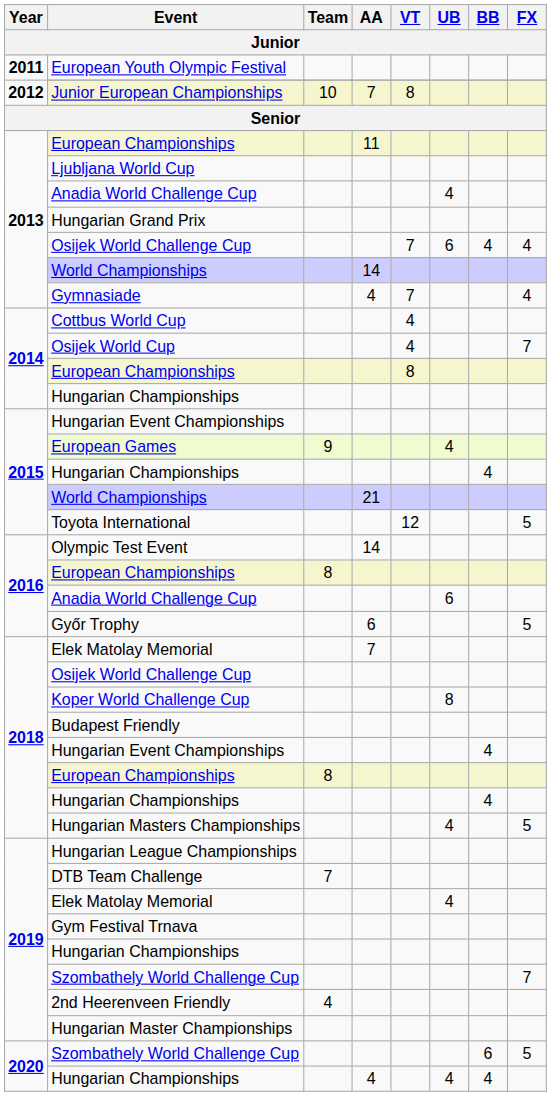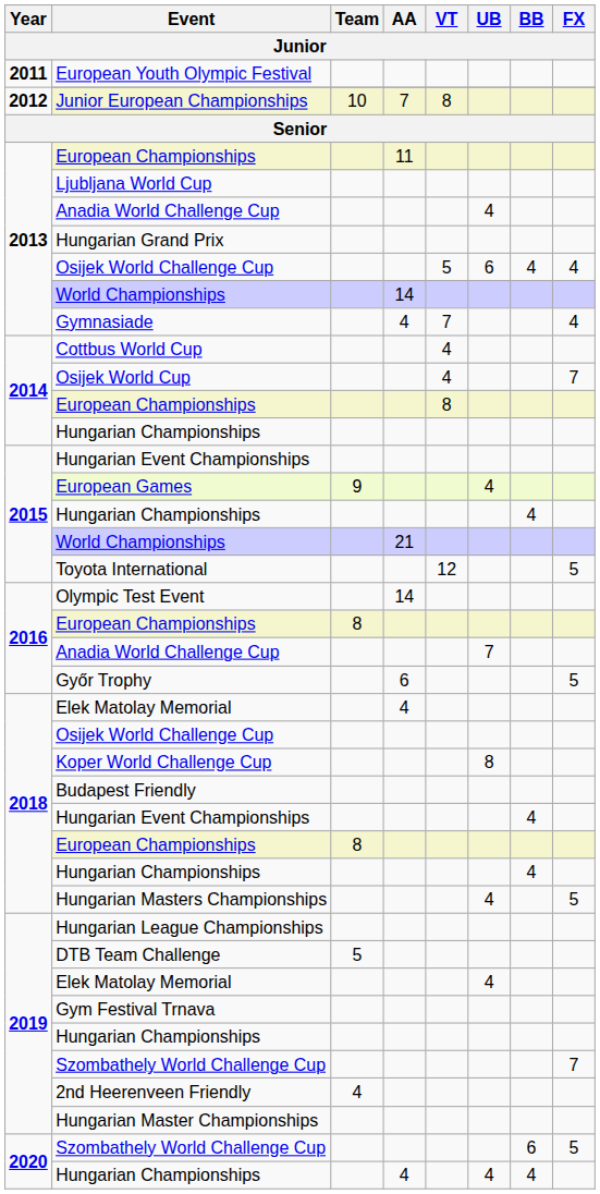2013 / Osijek World Challenge Cup | VT: 7 -> 5
2016 / Anadia World Challenge Cup | UB: 6 -> 7
2018 / Elek Matolay Memorial | AA: 7 -> 4
DTB Team Challenge | Team: 7 -> 5
